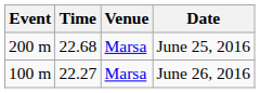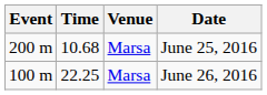June 25, 2016 | Time: 22.68 -> 10.68
June 26, 2016 | Time: 22.27 -> 22.25
